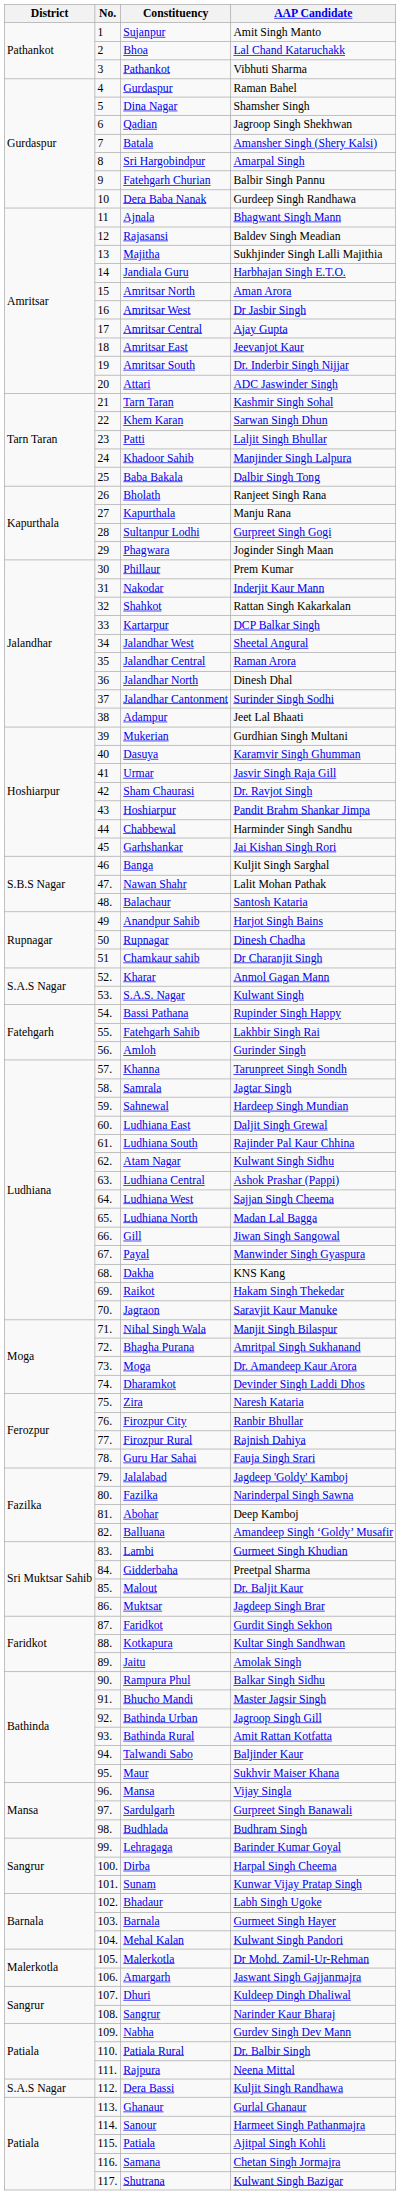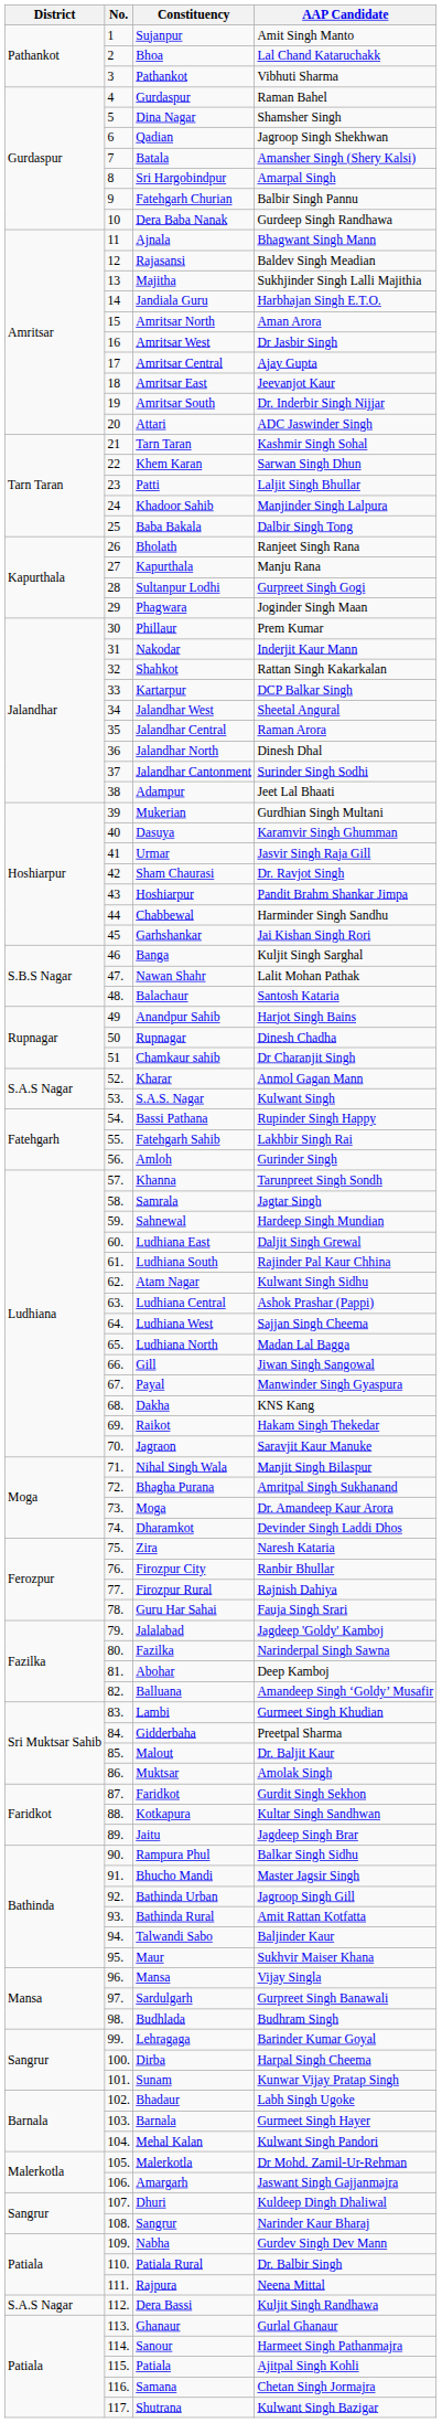Muktsar | AAP Candidate: Jagdeep Singh Brar -> Amolak Singh
Jaitu | AAP Candidate: Amolak Singh -> Jagdeep Singh Brar
